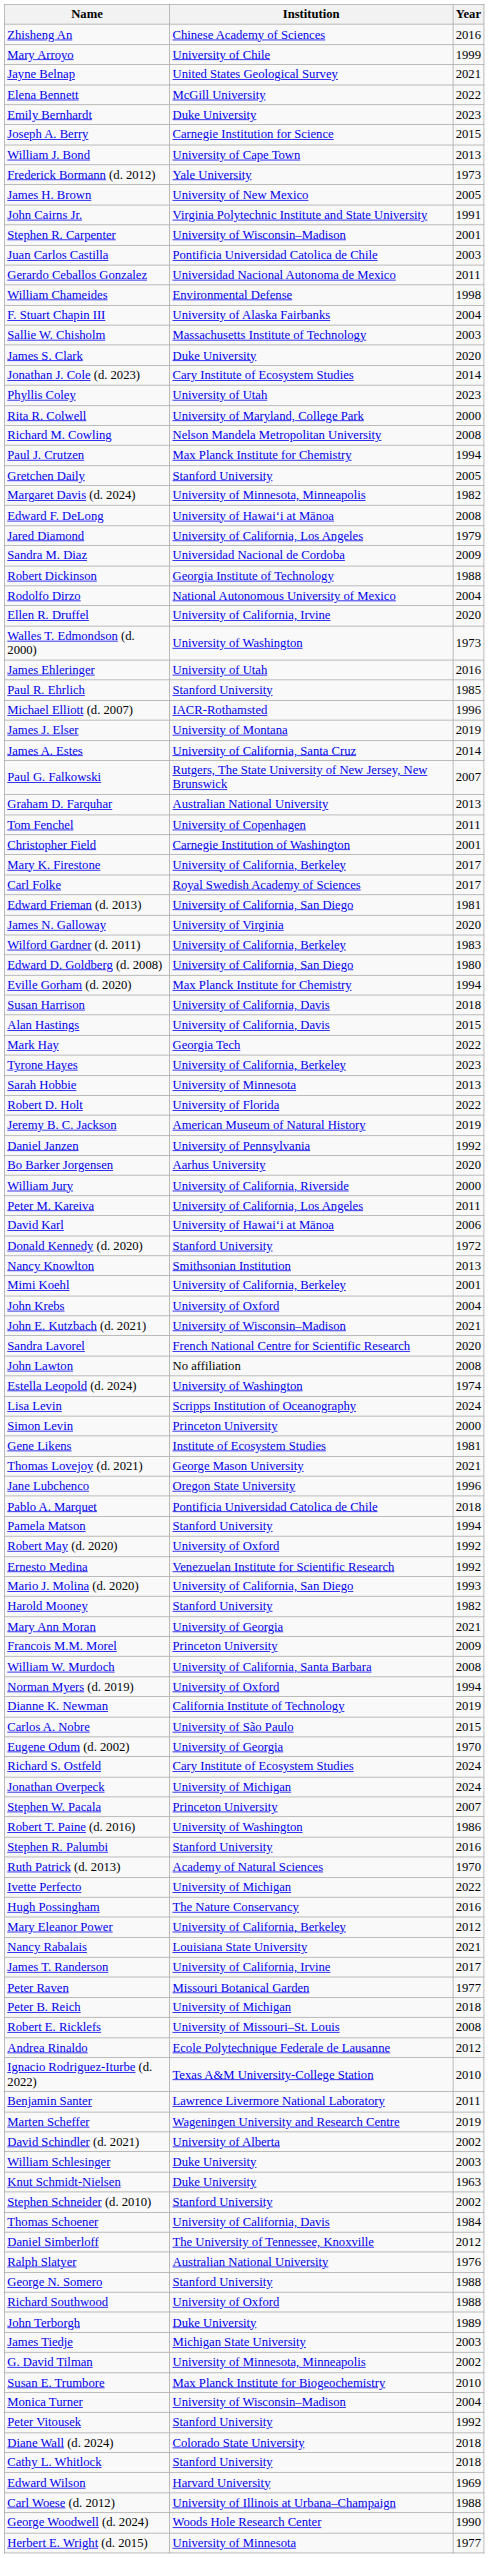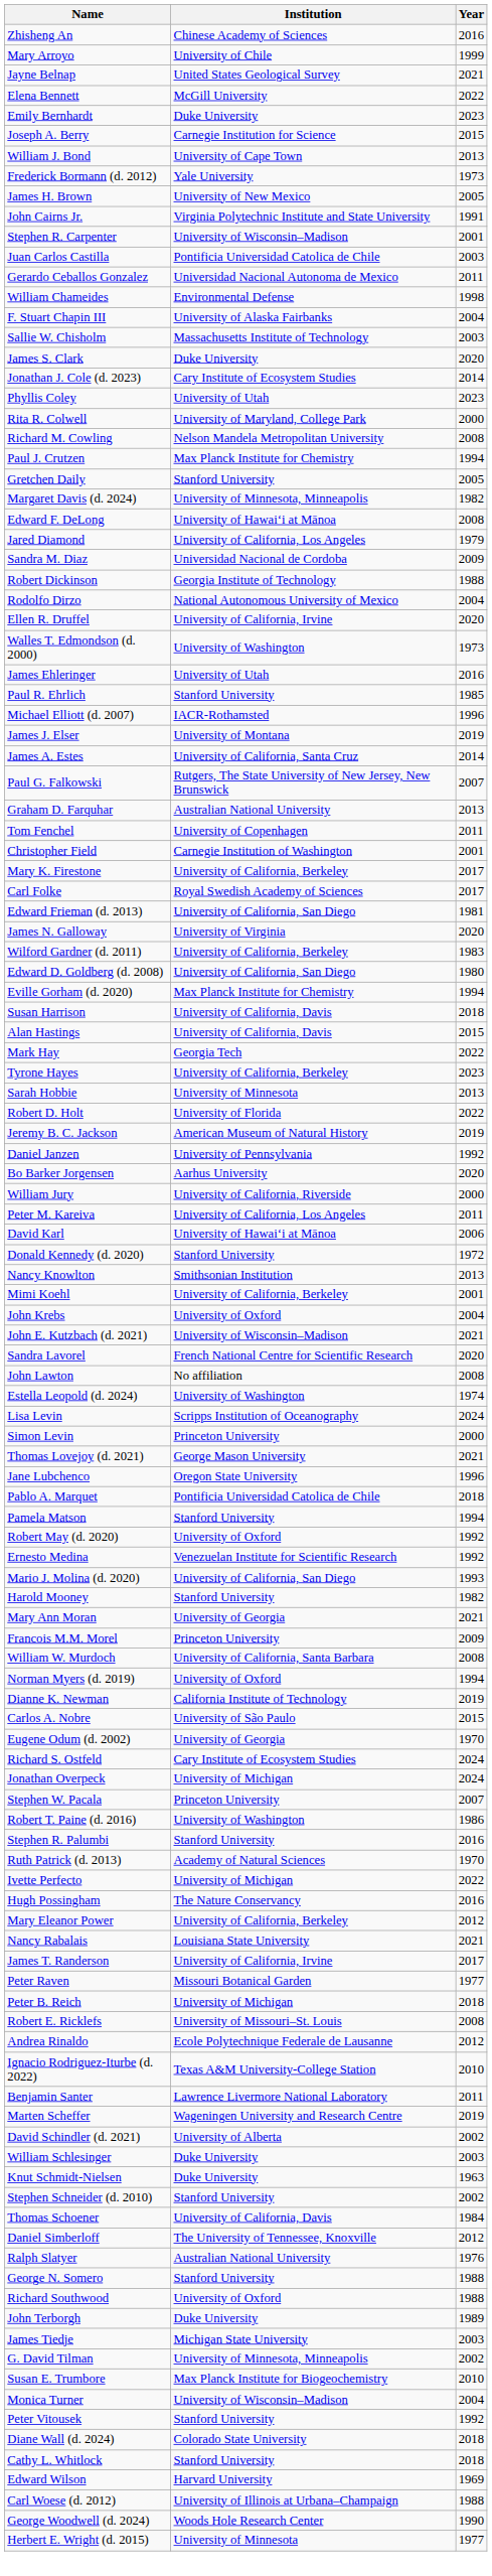- row: Gene Likens | Institute of Ecosystem Studies | 1981
